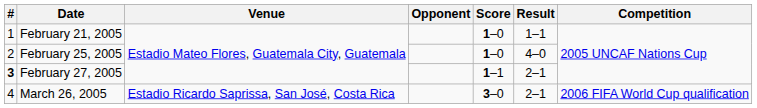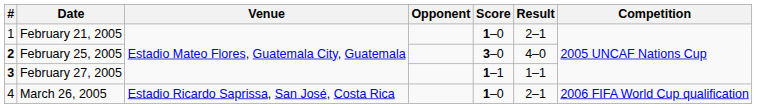February 21, 2005 | Result: 1–1 -> 2–1
February 25, 2005 | #: normal -> bold
February 25, 2005 | Score: 1–0 -> 3–0
February 27, 2005 | Result: 2–1 -> 1–1
March 26, 2005 | Score: 3–0 -> 1–0
